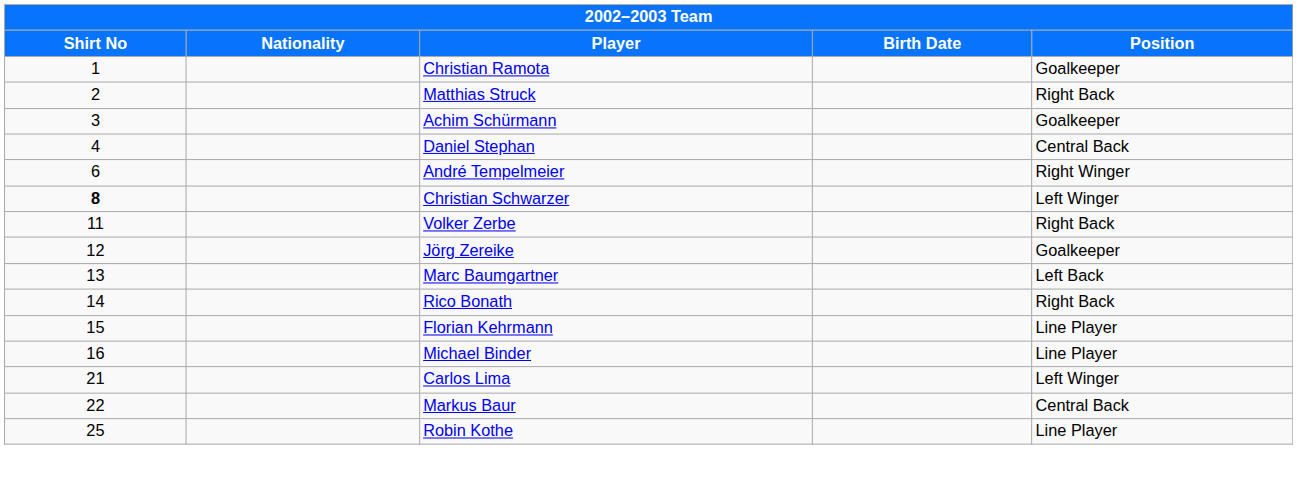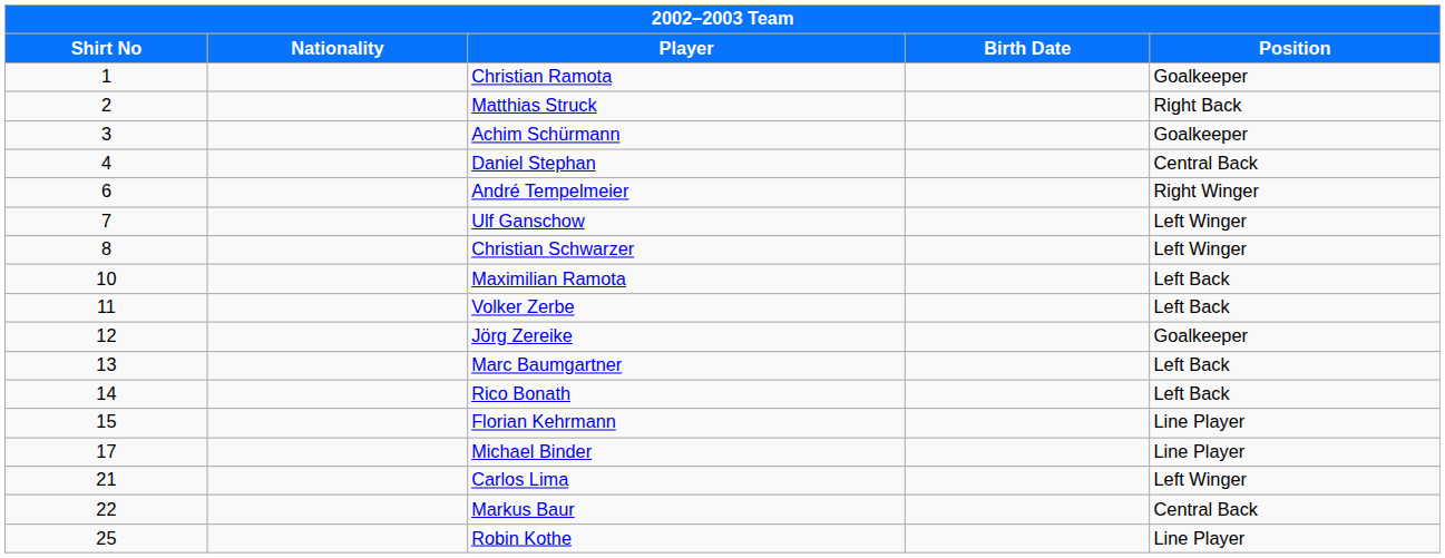+ row: 7 | Ulf Ganschow | Left Winger
Christian Schwarzer | Shirt No: bold -> normal
+ row: 10 | Maximilian Ramota | Left Back
Volker Zerbe | Position: Right Back -> Left Back
Rico Bonath | Position: Right Back -> Left Back
Michael Binder | Shirt No: 16 -> 17
